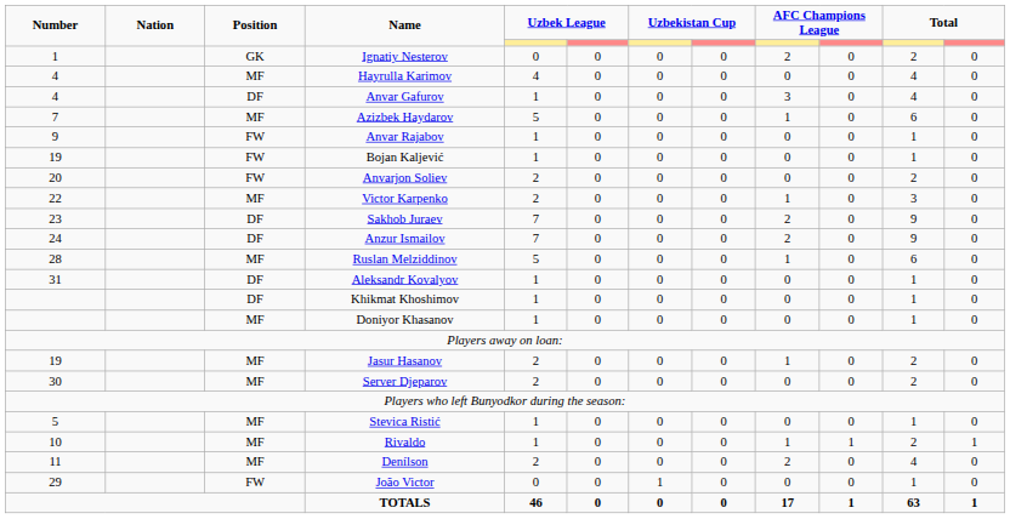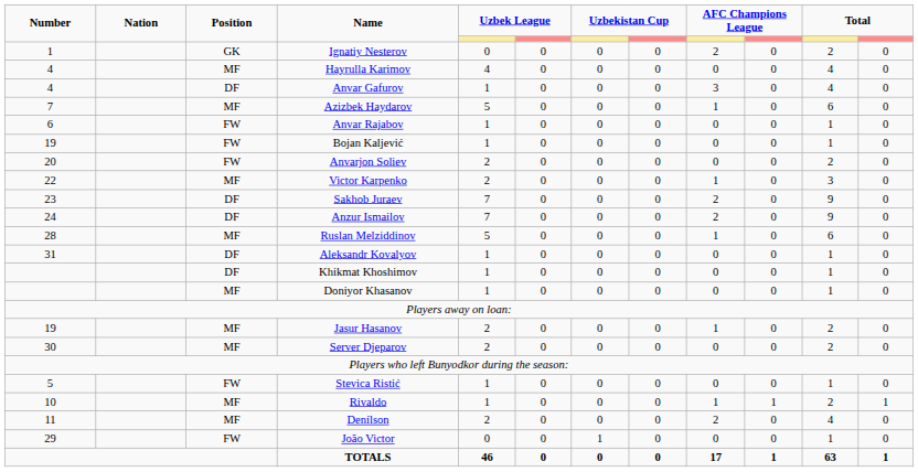Anvar Rajabov | Number: 9 -> 6
Stevica Ristić | Position: MF -> FW
